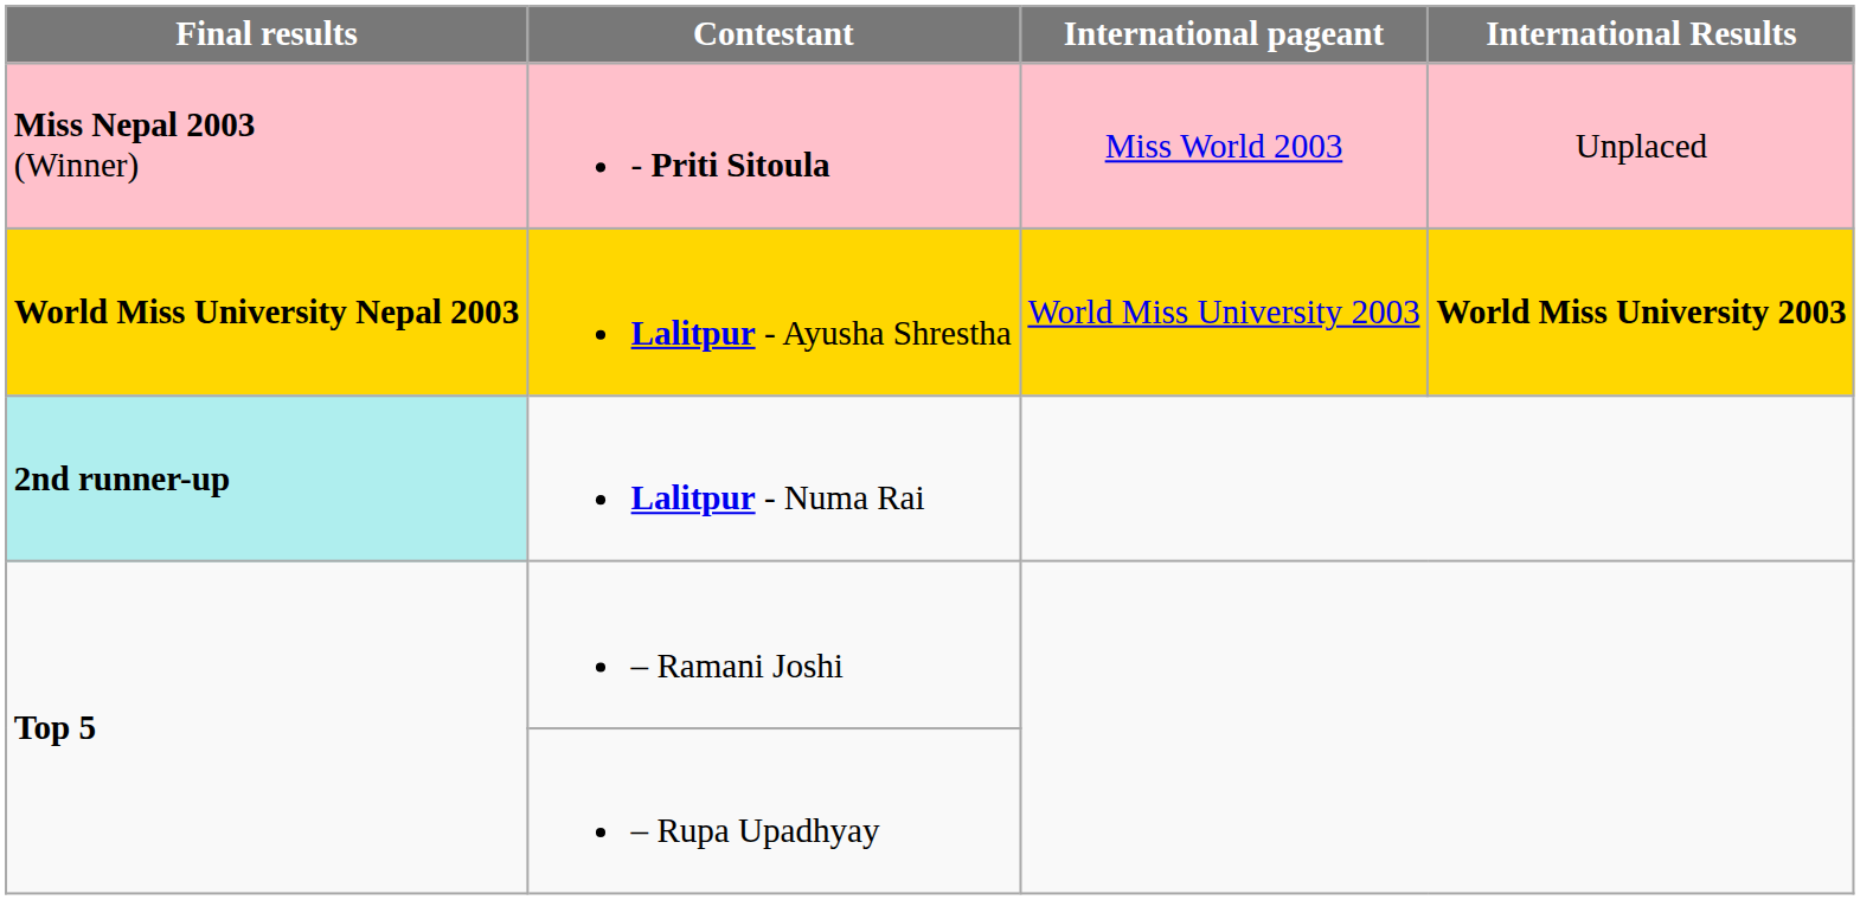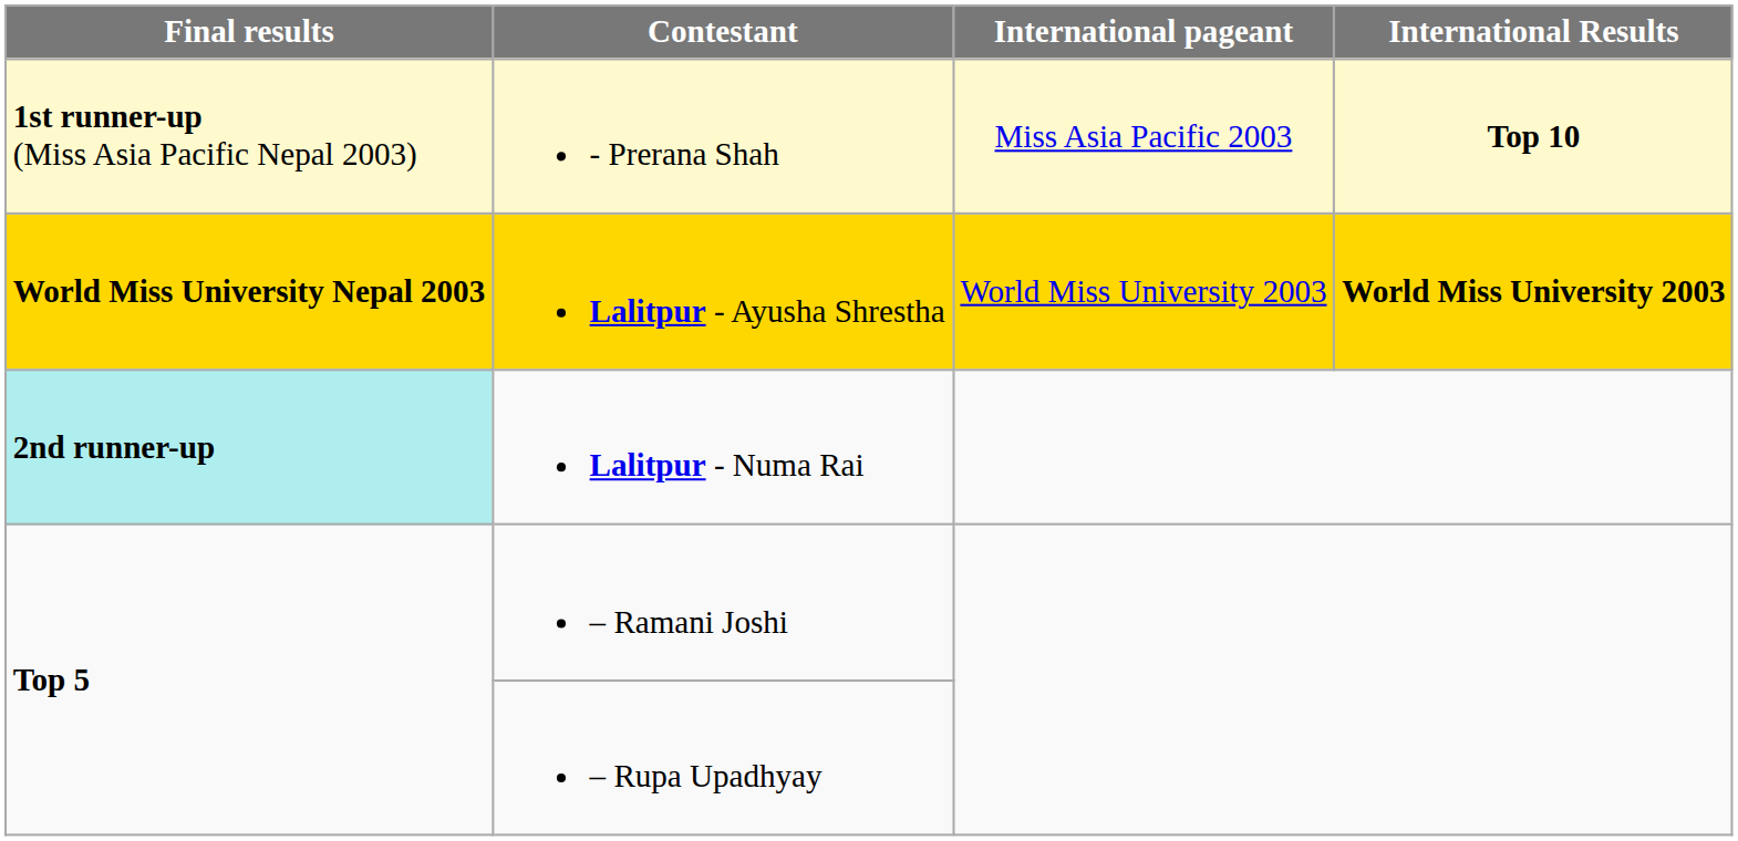- row: Miss Nepal 2003 (Winner) | - Priti Sitoula | Miss World 2003 | Unplaced
+ row: 1st runner-up (Miss Asia Pacific Nepal 2003) | - Prerana Shah | Miss Asia Pacific 2003 | Top 10
